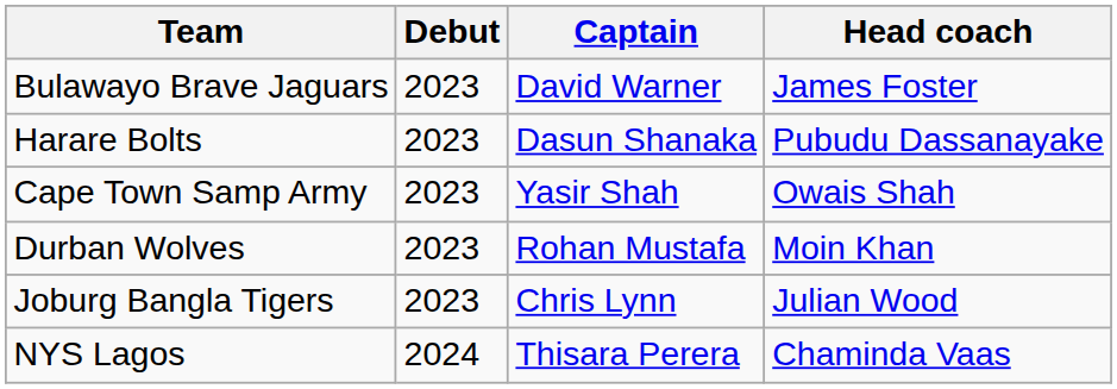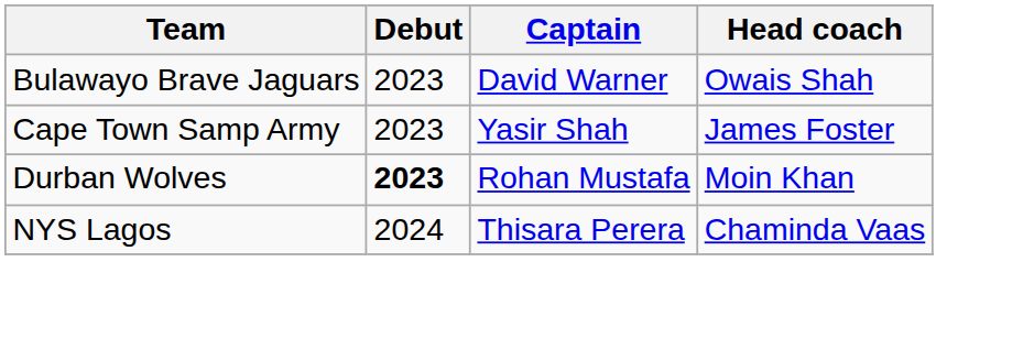Bulawayo Brave Jaguars | Head coach: James Foster -> Owais Shah
- row: Harare Bolts | 2023 | Dasun Shanaka | Pubudu Dassanayake
Cape Town Samp Army | Head coach: Owais Shah -> James Foster
Durban Wolves | Debut: normal -> bold
- row: Joburg Bangla Tigers | 2023 | Chris Lynn | Julian Wood
